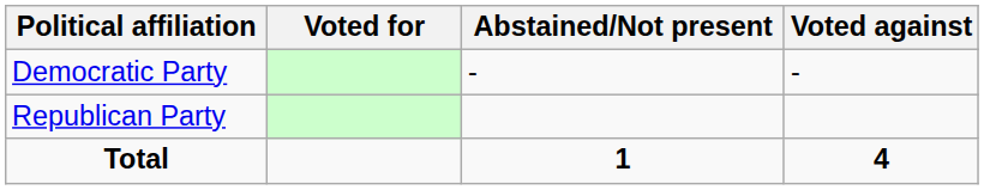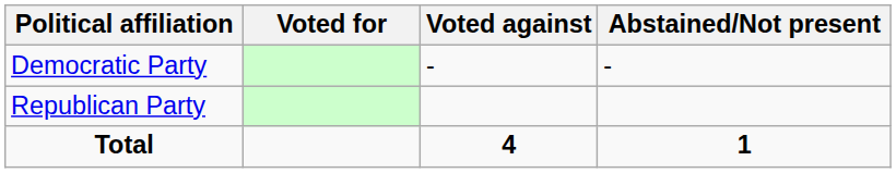columns swapped: Voted against <-> Abstained/Not present
